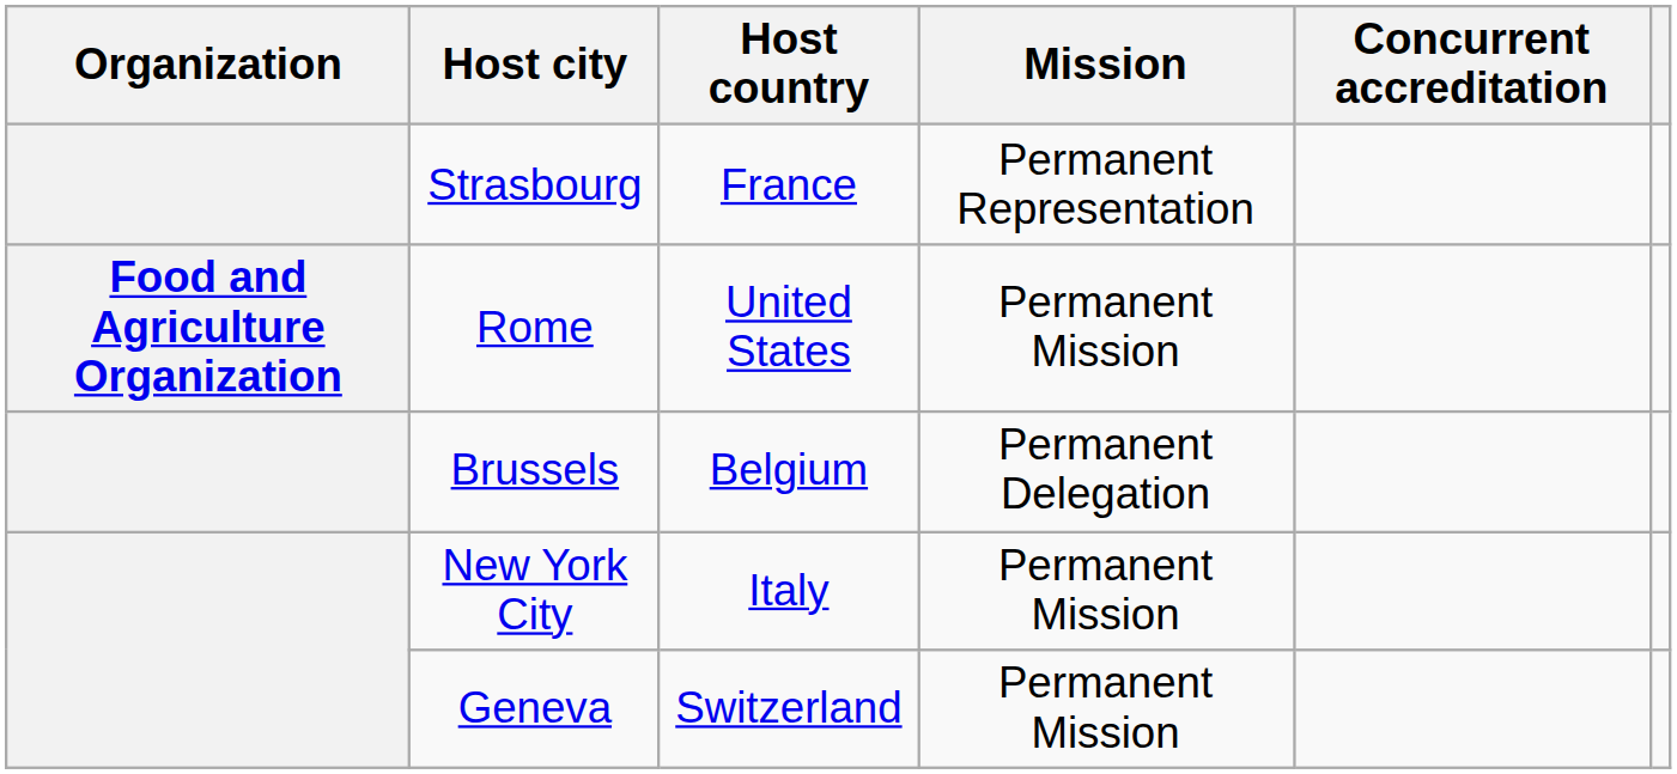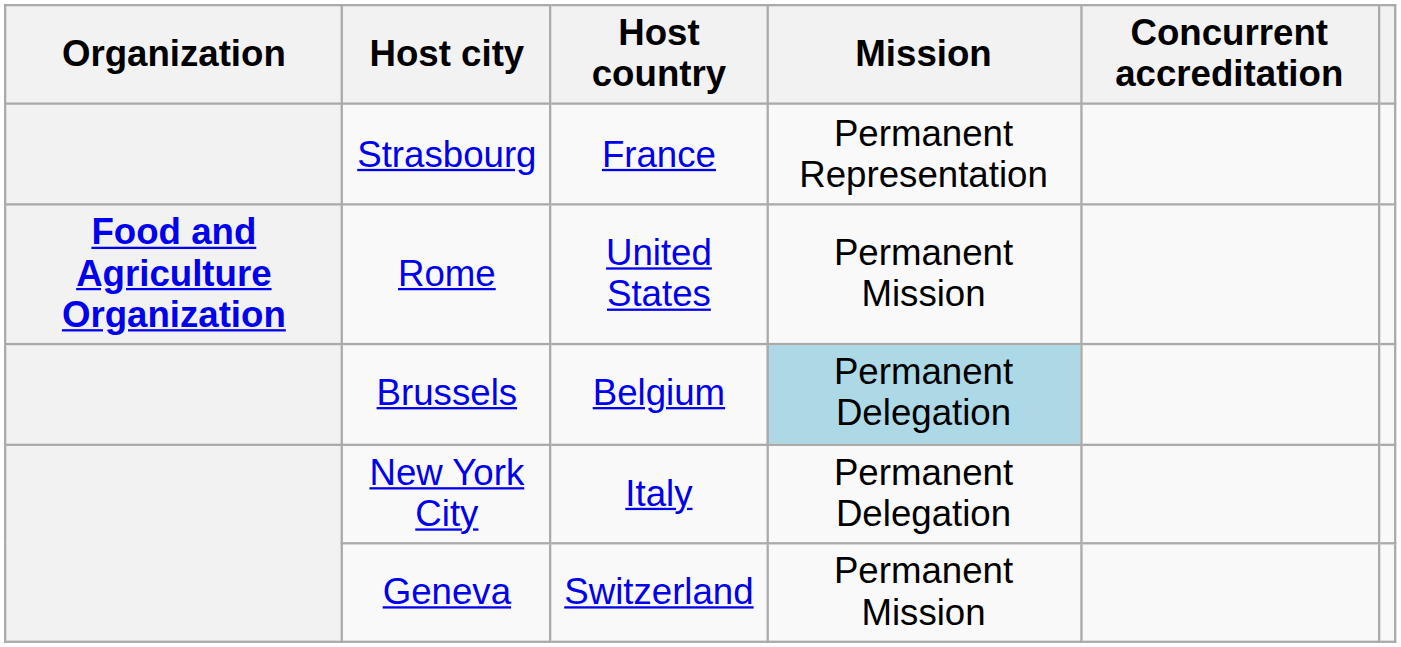Brussels | Mission: no background -> lightblue background
New York City | Mission: Permanent Mission -> Permanent Delegation
